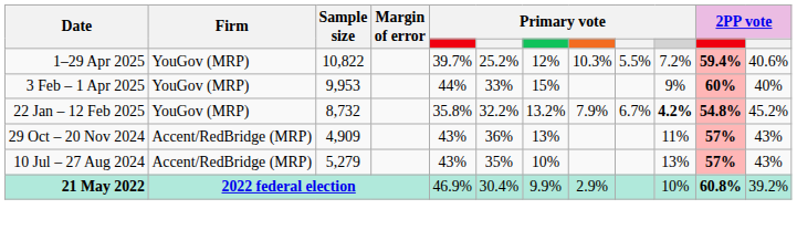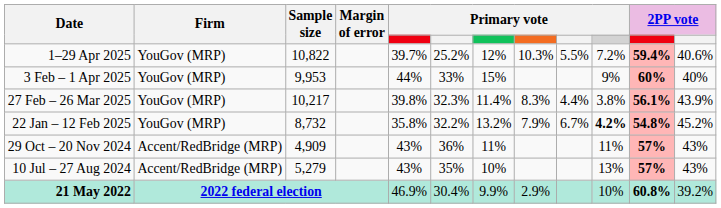+ row: 27 Feb – 26 Mar 2025 | YouGov (MRP) | 10,217 | 39.8% | 32.3% | 11.4% | 8.3% | 4.4% | 3.8% | 56.1% | 43.9%
29 Oct – 20 Nov 2024 | column 7: 13% -> 11%
